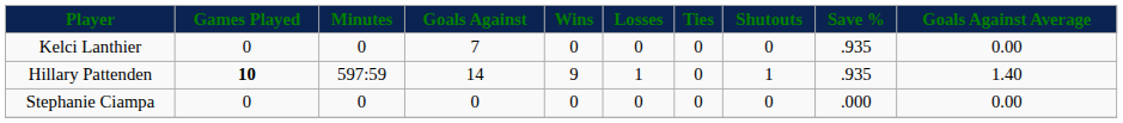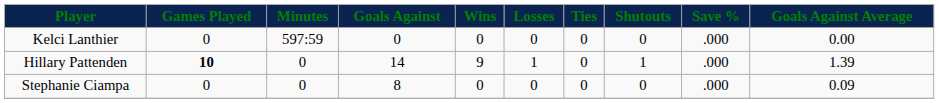Kelci Lanthier | Minutes: 0 -> 597:59
Kelci Lanthier | Goals Against: 7 -> 0
Kelci Lanthier | Save %: .935 -> .000
Hillary Pattenden | Minutes: 597:59 -> 0
Hillary Pattenden | Save %: .935 -> .000
Hillary Pattenden | Goals Against Average: 1.40 -> 1.39
Stephanie Ciampa | Goals Against: 0 -> 8
Stephanie Ciampa | Goals Against Average: 0.00 -> 0.09
